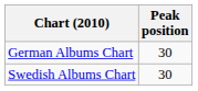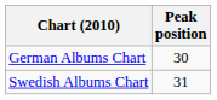Swedish Albums Chart | Peak position: 30 -> 31
